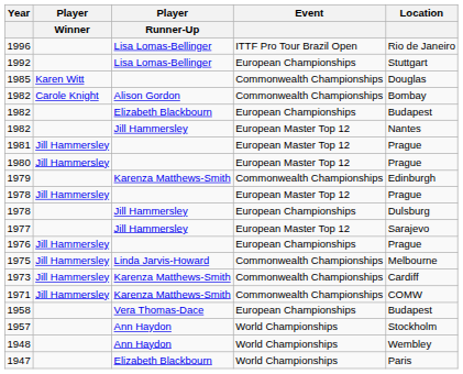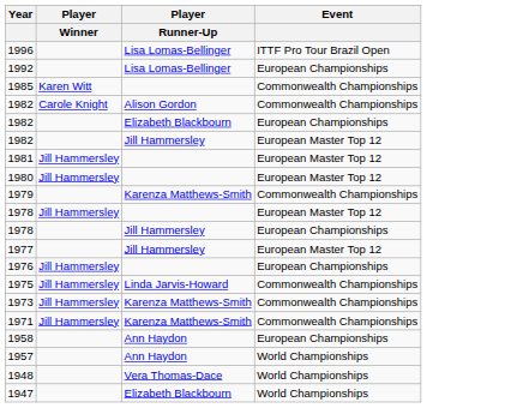- column: Location | Rio de Janeiro | Stuttgart | Douglas | Bombay | Budapest | Nantes | Prague | Prague | Edinburgh | Prague | Dulsburg | Sarajevo | Prague | Melbourne | Cardiff | COMW | Budapest | Stockholm | Wembley | Paris
1958 | Player / Runner-Up: Vera Thomas-Dace -> Ann Haydon
1948 | Player / Runner-Up: Ann Haydon -> Vera Thomas-Dace
